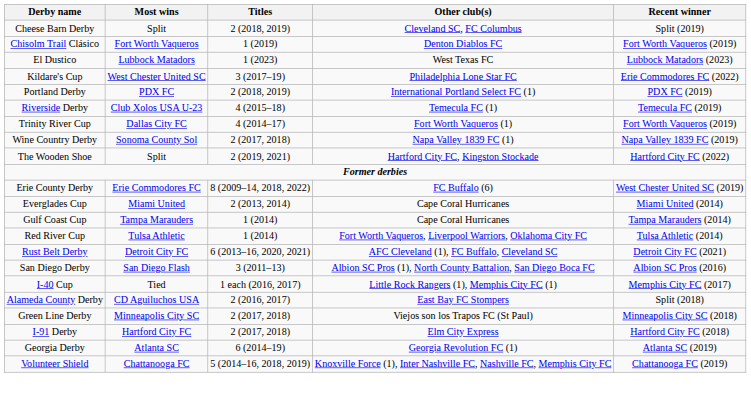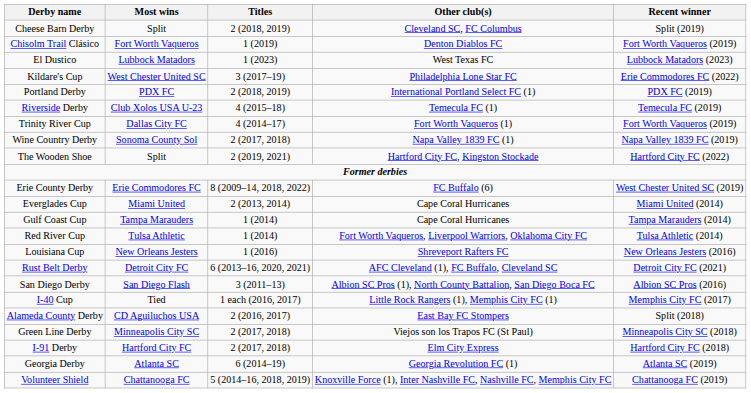+ row: Louisiana Cup | New Orleans Jesters | 1 (2016) | Shreveport Rafters FC | New Orleans Jesters (2016)
